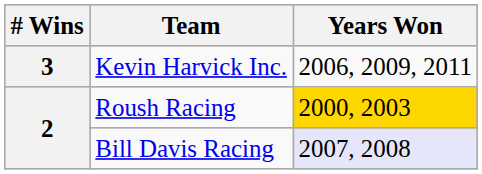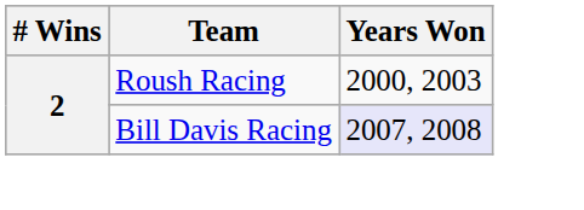- row: 3 | Kevin Harvick Inc. | 2006, 2009, 2011
Roush Racing | Years Won: gold background -> no background
